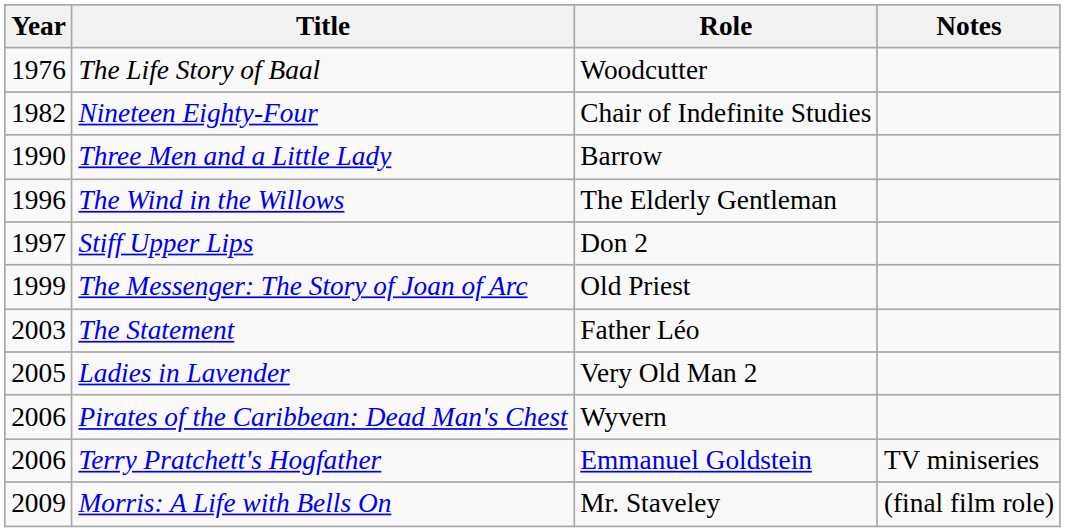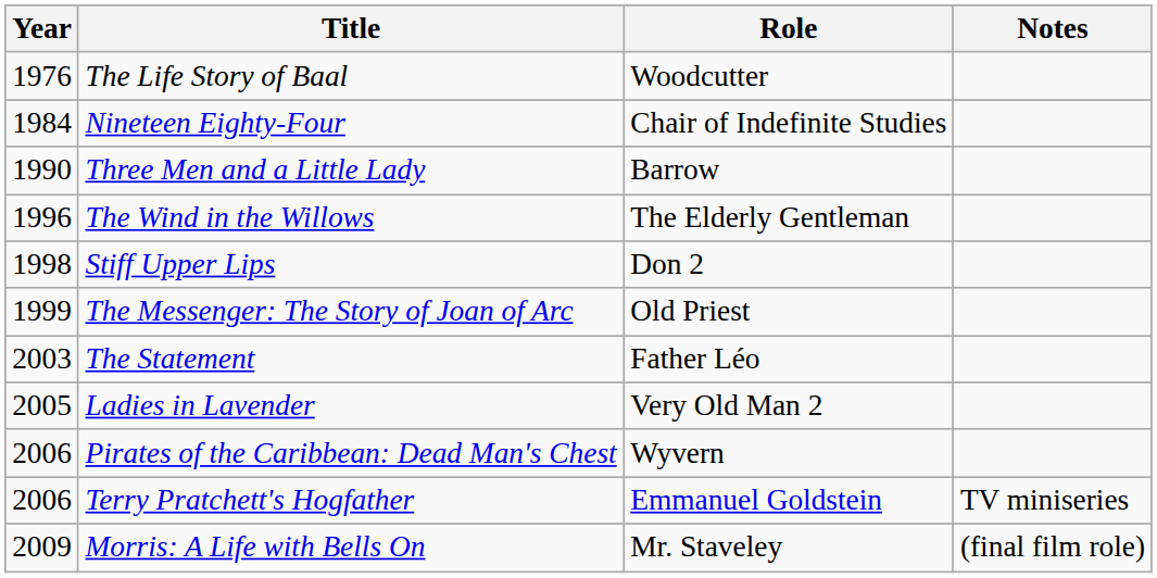Nineteen Eighty-Four | Year: 1982 -> 1984
Stiff Upper Lips | Year: 1997 -> 1998
